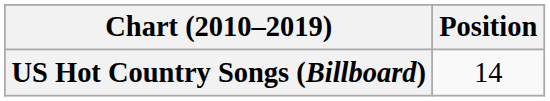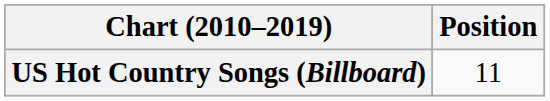US Hot Country Songs (Billboard) | Position: 14 -> 11
